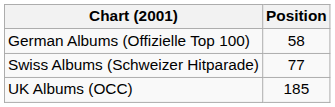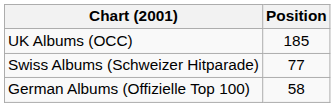rows swapped: German Albums (Offizielle Top 100) <-> UK Albums (OCC)
